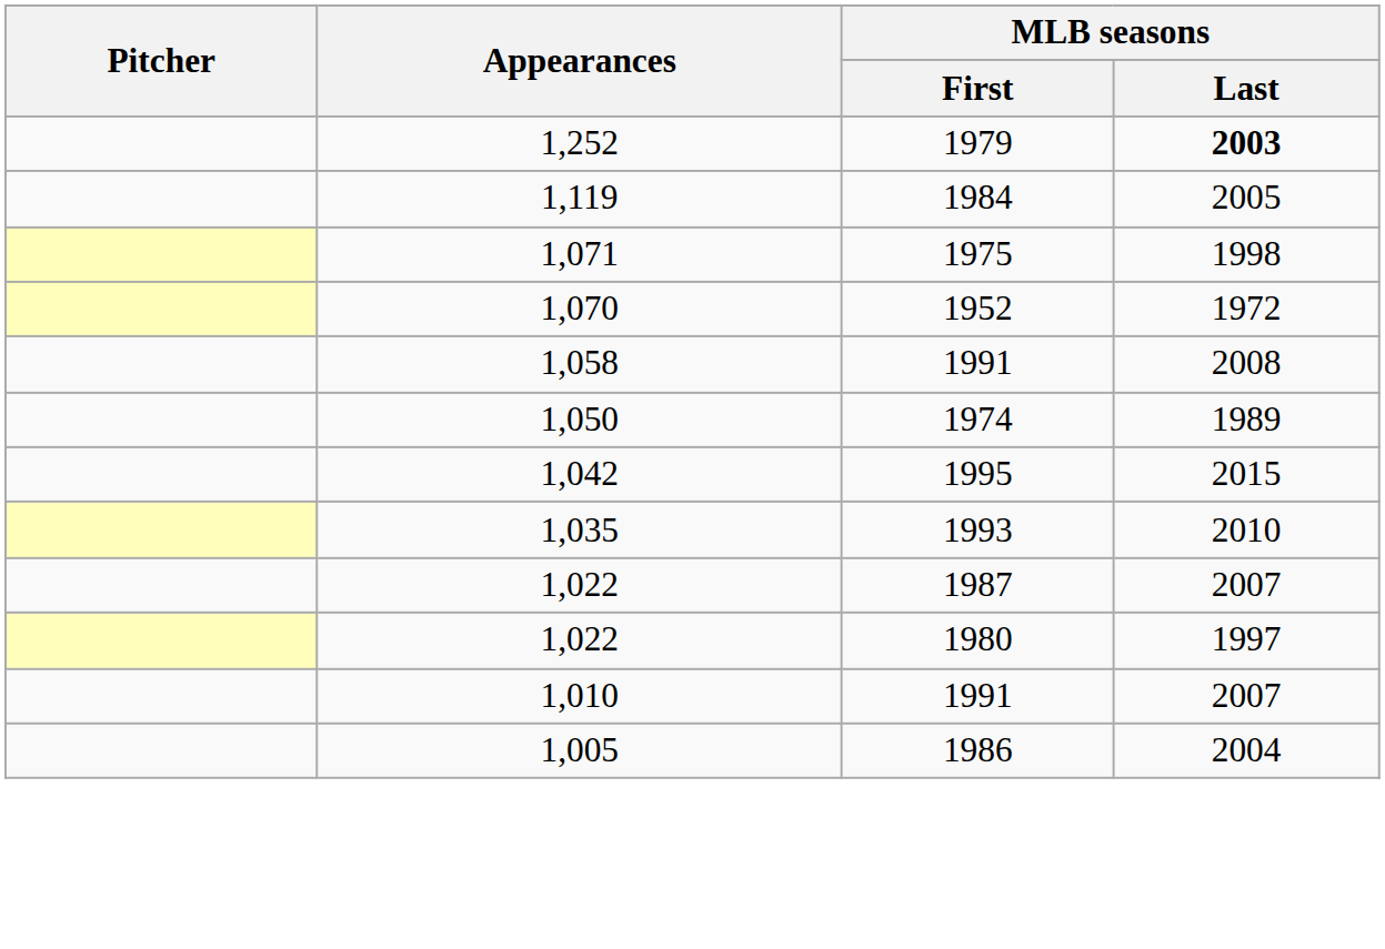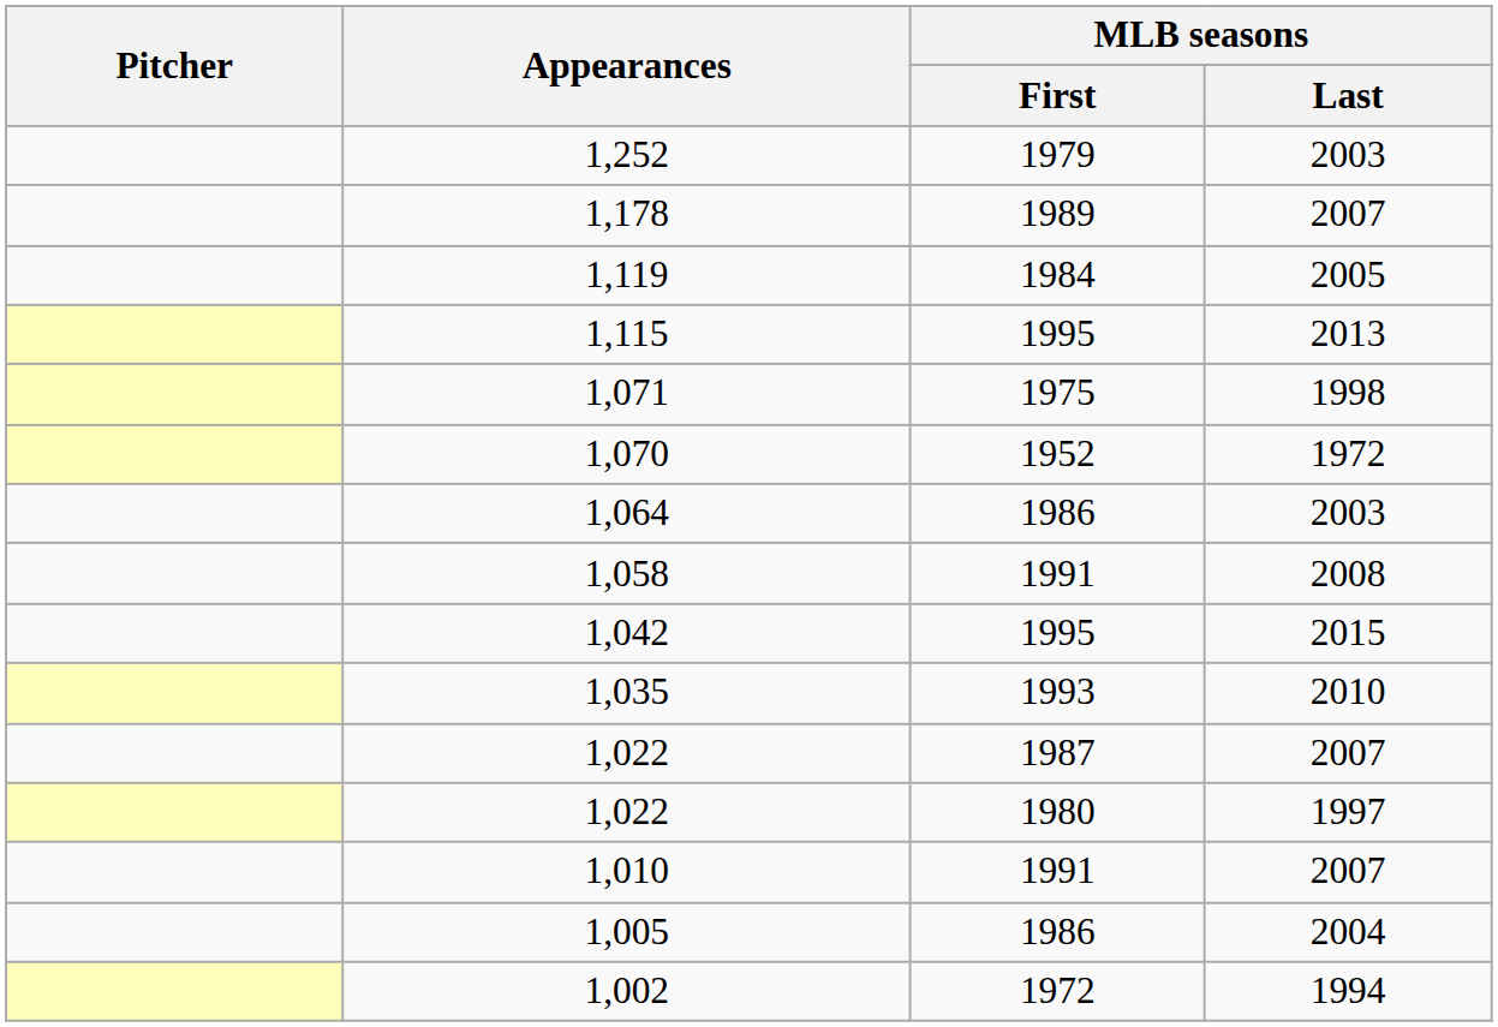1,252 | MLB seasons / Last: bold -> normal
+ row: 1,178 | 1989 | 2007
+ row: 1,115 | 1995 | 2013
+ row: 1,064 | 1986 | 2003
- row: 1,050 | 1974 | 1989
+ row: 1,002 | 1972 | 1994
